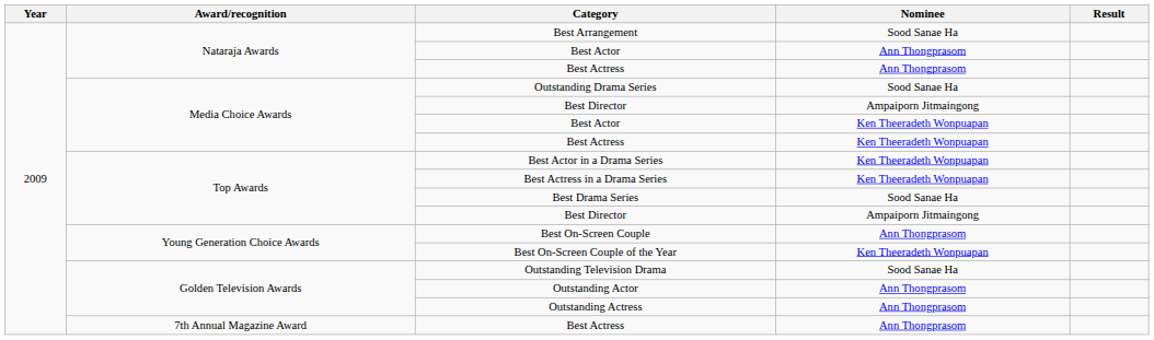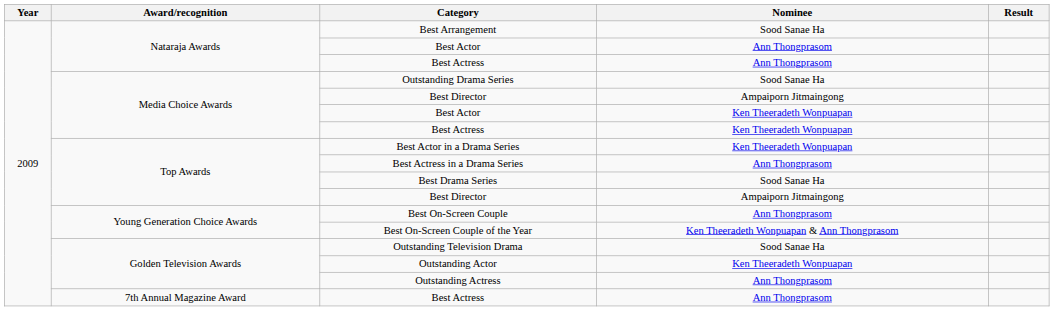Best Actress in a Drama Series | Nominee: Ken Theeradeth Wonpuapan -> Ann Thongprasom
Best On-Screen Couple of the Year | Nominee: Ken Theeradeth Wonpuapan -> Ken Theeradeth Wonpuapan & Ann Thongprasom
Outstanding Actor | Nominee: Ann Thongprasom -> Ken Theeradeth Wonpuapan
